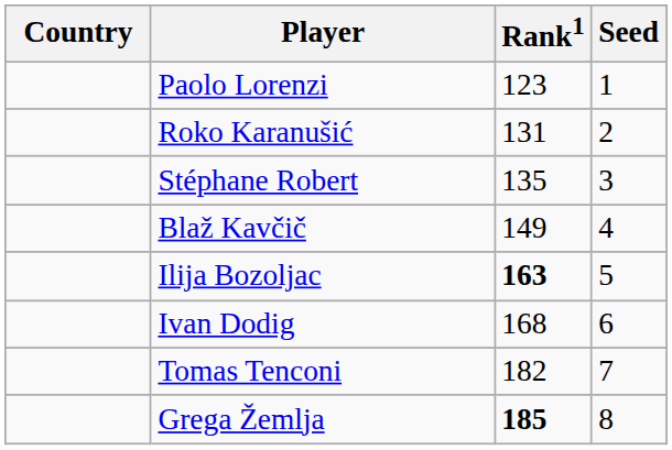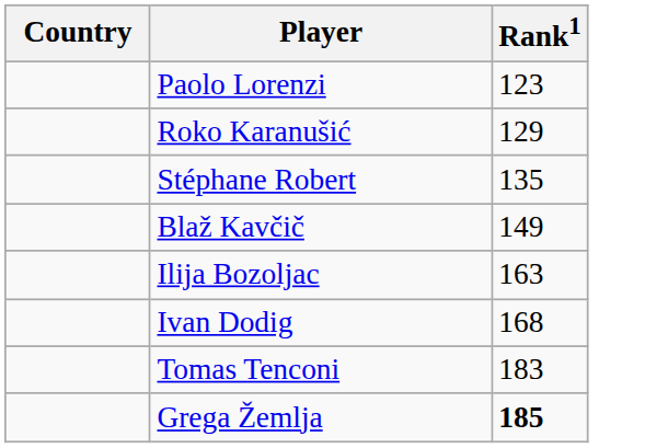- column: Seed | 1 | 2 | 3 | 4 | 5 | 6 | 7 | 8
Roko Karanušić | Rank1: 131 -> 129
Ilija Bozoljac | Rank1: bold -> normal
Tomas Tenconi | Rank1: 182 -> 183
